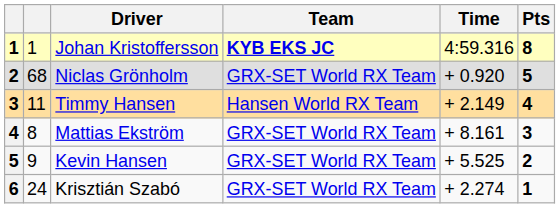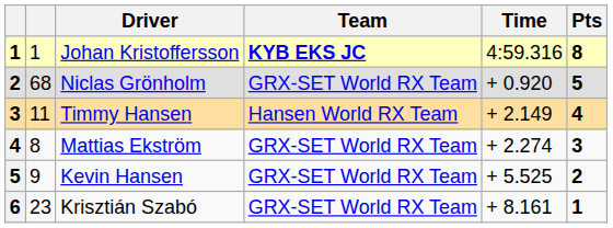Mattias Ekström | Time: + 8.161 -> + 2.274
Krisztián Szabó | column 2: 24 -> 23
Krisztián Szabó | Time: + 2.274 -> + 8.161
